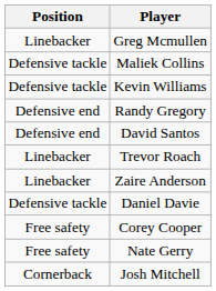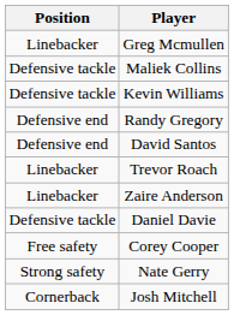Nate Gerry | Position: Free safety -> Strong safety
